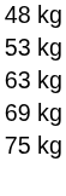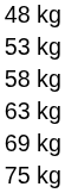+ row: 58 kg
